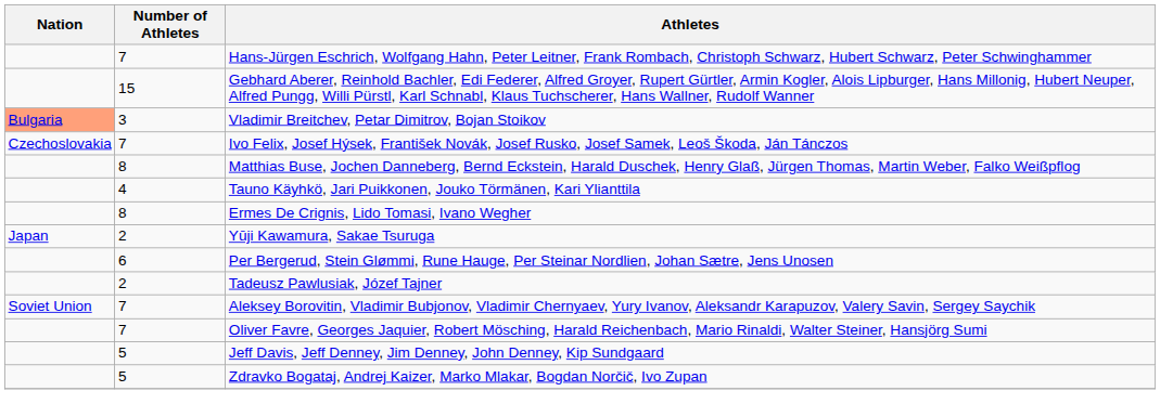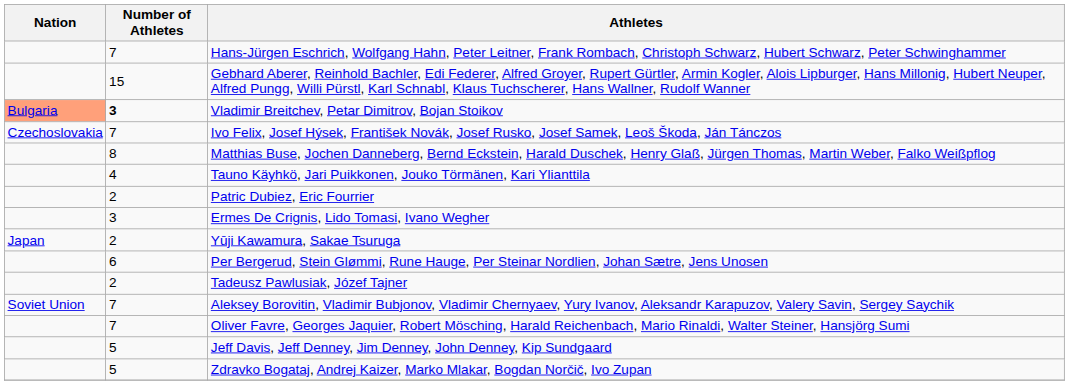Vladimir Breitchev, Petar Dimitrov, Bojan Stoikov | Number of Athletes: normal -> bold
+ row: 2 | Patric Dubiez, Eric Fourrier
Ermes De Crignis, Lido Tomasi, Ivano Wegher | Number of Athletes: 8 -> 3
